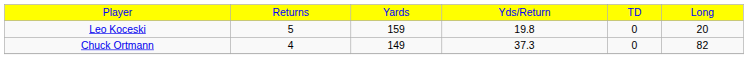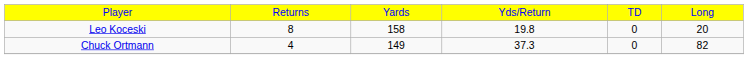Leo Koceski | column 2: 5 -> 8
Leo Koceski | column 3: 159 -> 158
